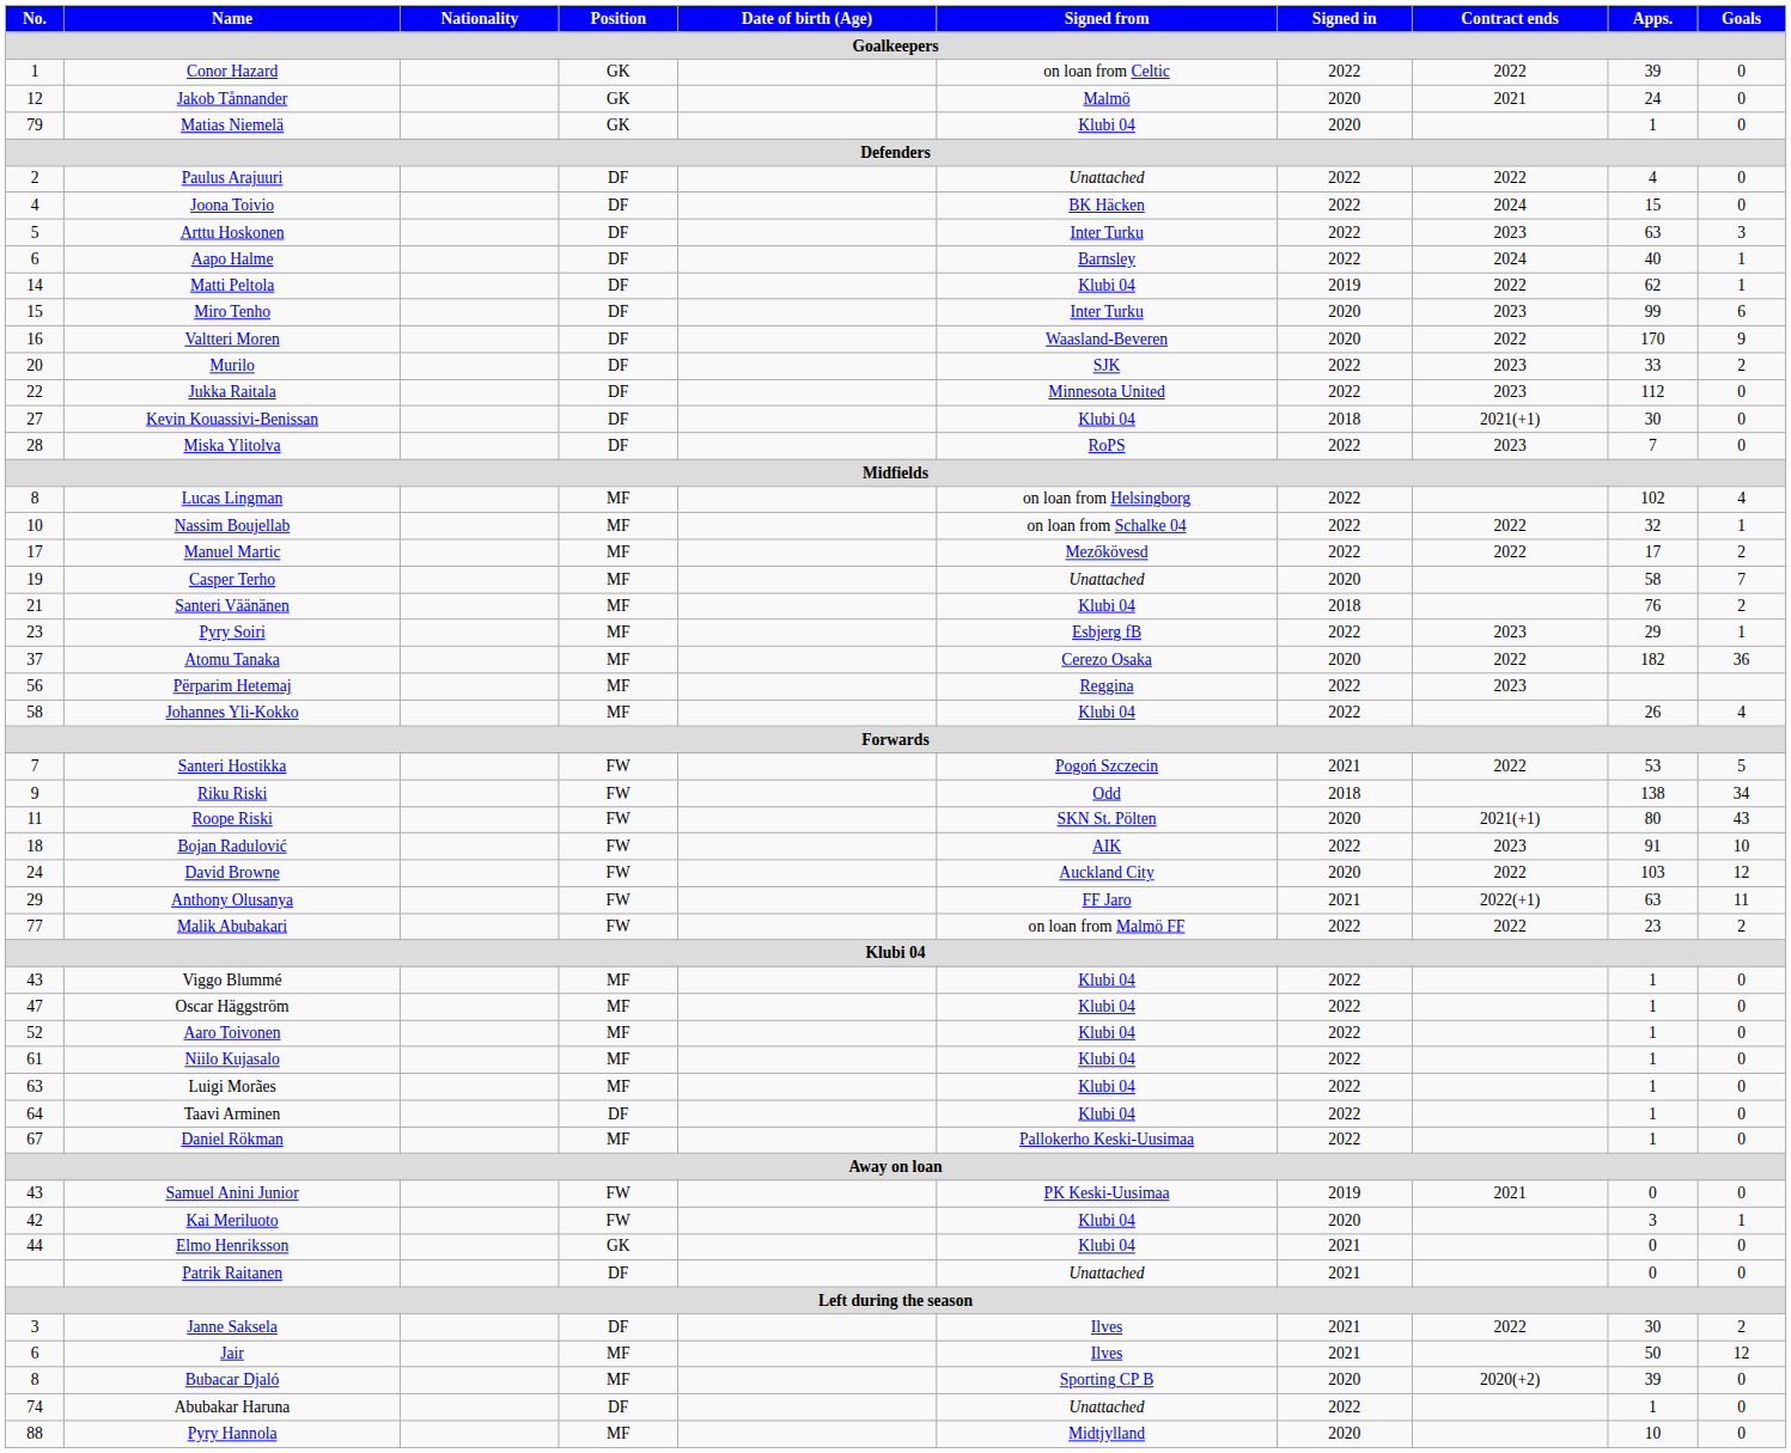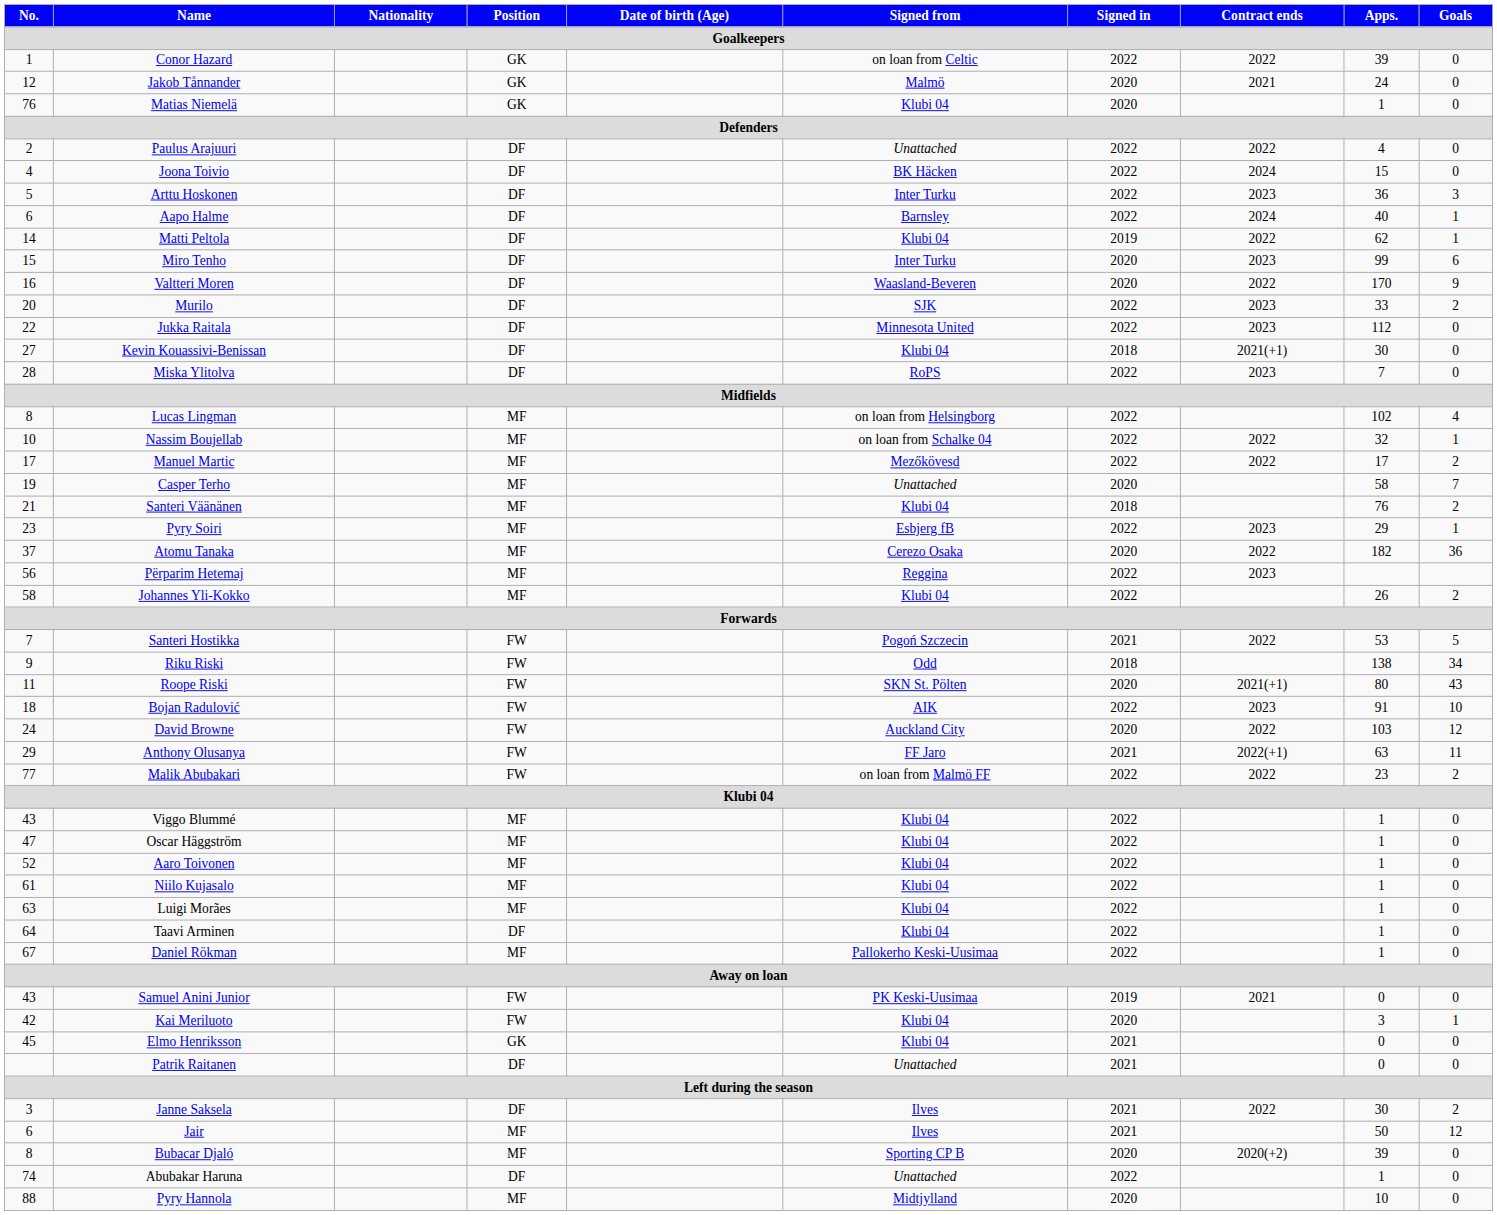Matias Niemelä | No.: 79 -> 76
Arttu Hoskonen | Apps.: 63 -> 36
Johannes Yli-Kokko | Goals: 4 -> 2
Elmo Henriksson | No.: 44 -> 45
